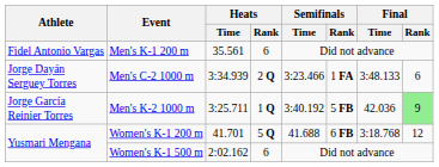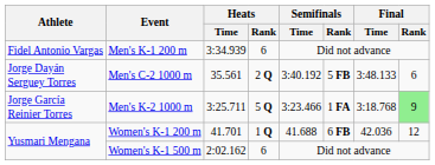Men's K-1 200 m | Heats / Time: 35.561 -> 3:34.939
Men's C-2 1000 m | Heats / Time: 3:34.939 -> 35.561
Men's C-2 1000 m | Semifinals / Time: 3:23.466 -> 3:40.192
Men's C-2 1000 m | Semifinals / Rank: 1 FA -> 5 FB
Men's K-2 1000 m | Heats / Rank: 1 Q -> 5 Q
Men's K-2 1000 m | Semifinals / Time: 3:40.192 -> 3:23.466
Men's K-2 1000 m | Semifinals / Rank: 5 FB -> 1 FA
Men's K-2 1000 m | Final / Time: 42.036 -> 3:18.768
Women's K-1 200 m | Heats / Rank: 5 Q -> 1 Q
Women's K-1 200 m | Final / Time: 3:18.768 -> 42.036
